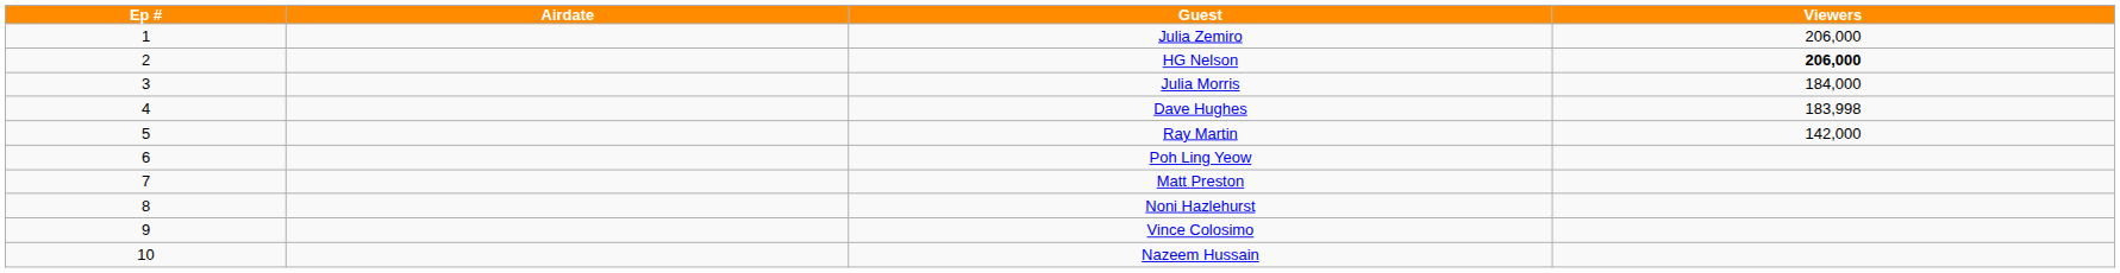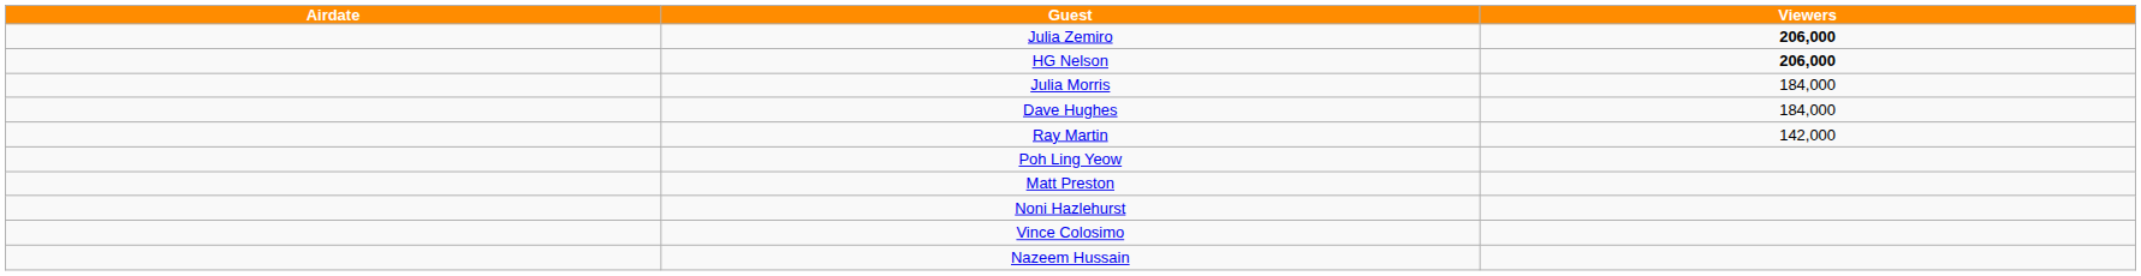- column: Ep # | 1 | 2 | 3 | 4 | 5 | 6 | 7 | 8 | 9 | 10
Julia Zemiro | Viewers: normal -> bold
Dave Hughes | Viewers: 183,998 -> 184,000
